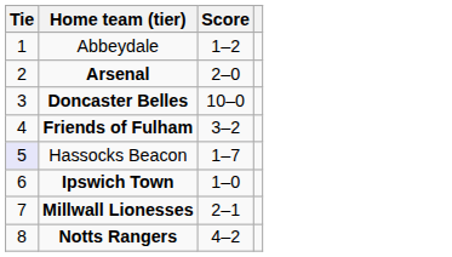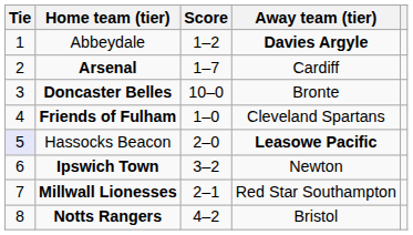+ column: Away team (tier) | Davies Argyle | Cardiff | Bronte | Cleveland Spartans | Leasowe Pacific | Newton | Red Star Southampton | Bristol
Arsenal | Score: 2–0 -> 1–7
Friends of Fulham | Score: 3–2 -> 1–0
Hassocks Beacon | Score: 1–7 -> 2–0
Ipswich Town | Score: 1–0 -> 3–2
